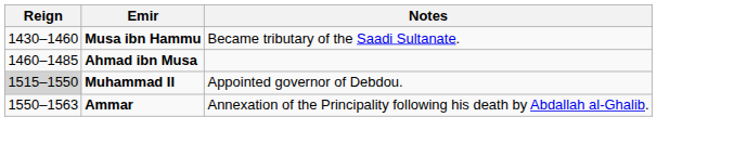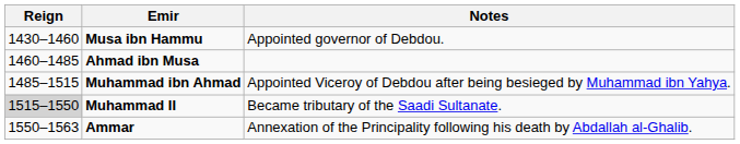Musa ibn Hammu | Notes: Became tributary of the Saadi Sultanate. -> Appointed governor of Debdou.
+ row: 1485–1515 | Muhammad ibn Ahmad | Appointed Viceroy of Debdou after being besieged by Muhammad ibn Yahya.
Muhammad II | Notes: Appointed governor of Debdou. -> Became tributary of the Saadi Sultanate.
